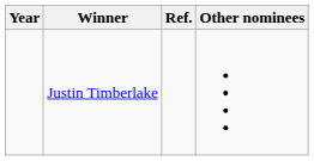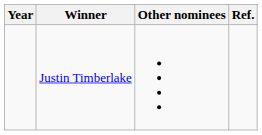columns swapped: Other nominees <-> Ref.
